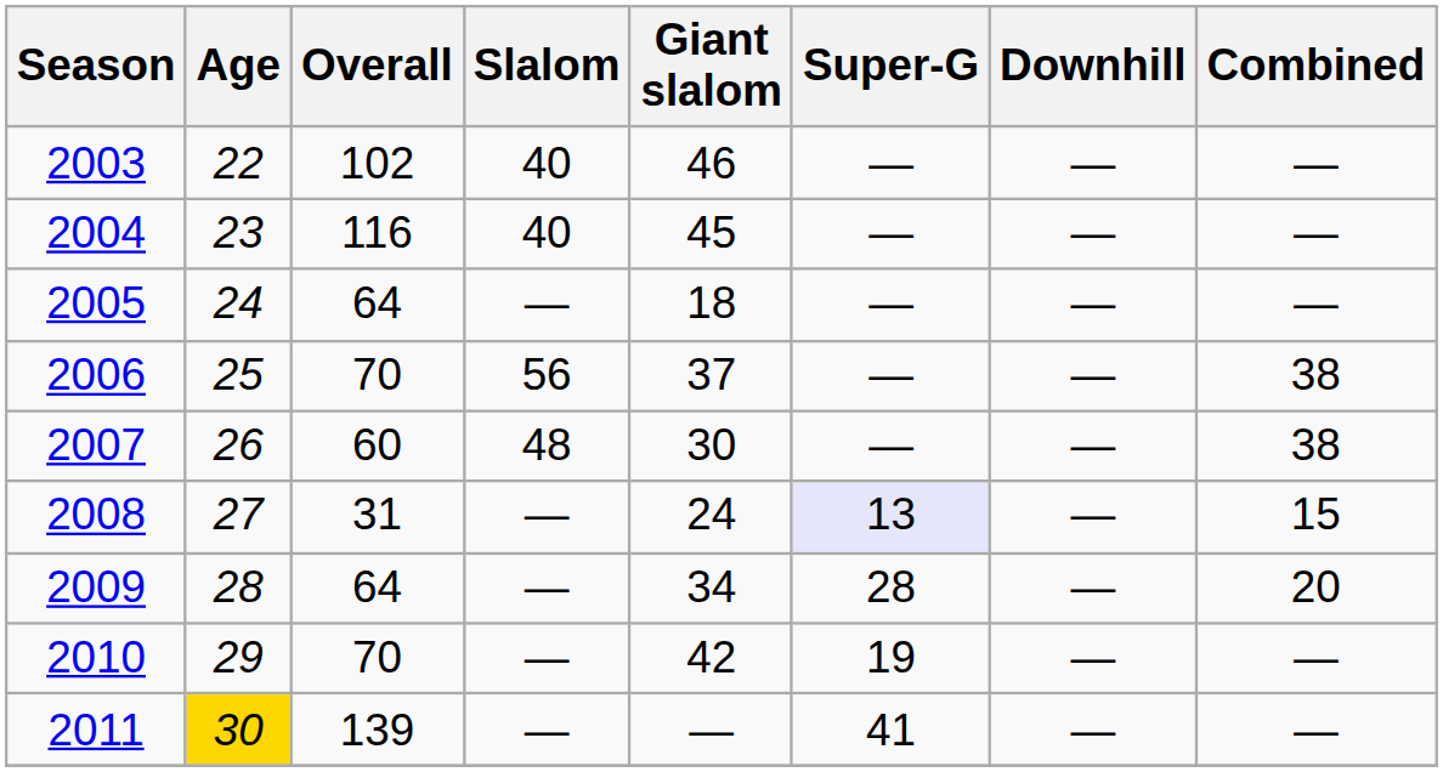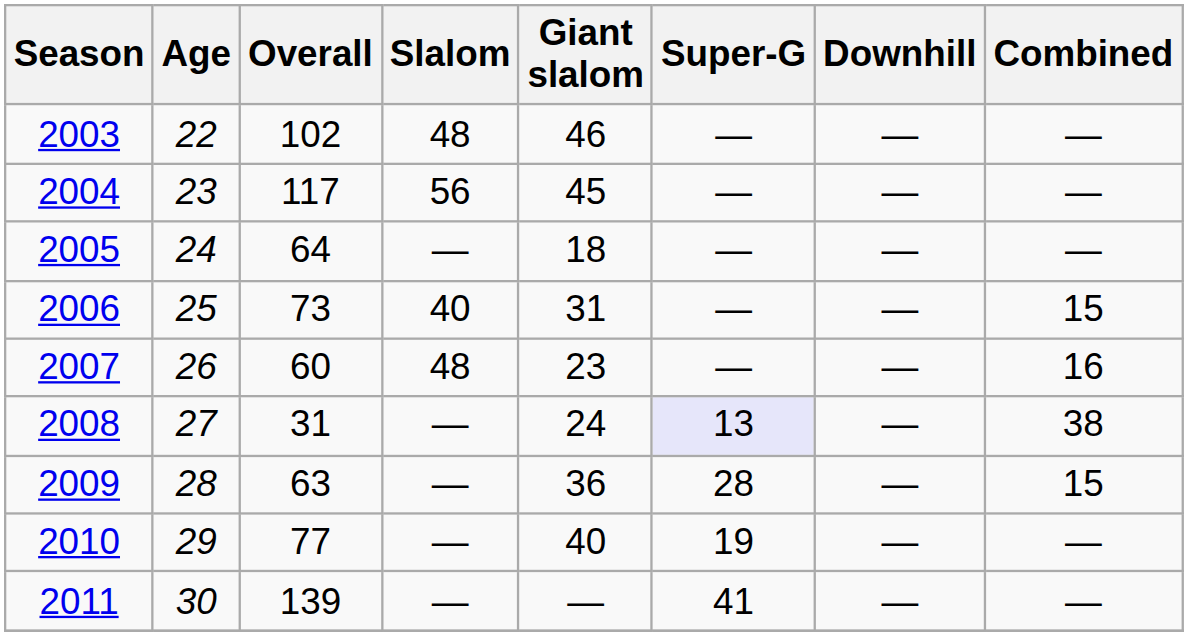2003 | Slalom: 40 -> 48
2004 | Overall: 116 -> 117
2004 | Slalom: 40 -> 56
2006 | Overall: 70 -> 73
2006 | Slalom: 56 -> 40
2006 | Giant slalom: 37 -> 31
2006 | Combined: 38 -> 15
2007 | Giant slalom: 30 -> 23
2007 | Combined: 38 -> 16
2008 | Combined: 15 -> 38
2009 | Overall: 64 -> 63
2009 | Giant slalom: 34 -> 36
2009 | Combined: 20 -> 15
2010 | Overall: 70 -> 77
2010 | Giant slalom: 42 -> 40
2011 | Age: gold background -> no background
